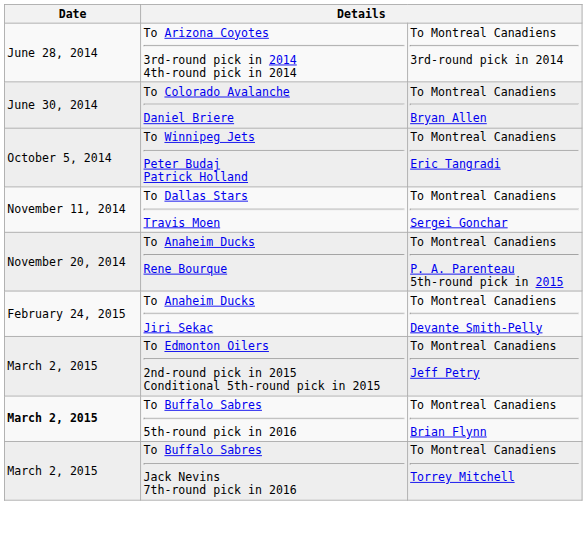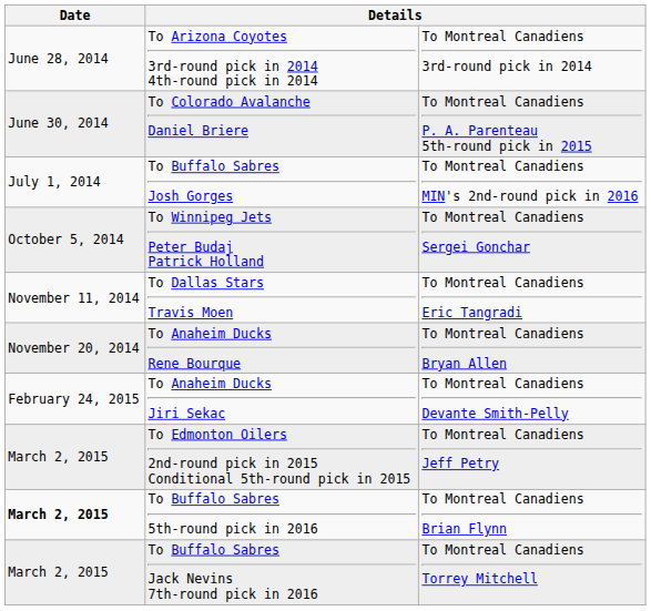To Colorado Avalanche Daniel Briere | column 3: To Montreal Canadiens Bryan Allen -> To Montreal Canadiens P. A. Parenteau 5th-round pick in 2015
+ row: July 1, 2014 | To Buffalo Sabres Josh Gorges | To Montreal Canadiens MIN's 2nd-round pick in 2016
To Winnipeg Jets Peter Budaj Patrick Holland | column 3: To Montreal Canadiens Eric Tangradi -> To Montreal Canadiens Sergei Gonchar
To Dallas Stars Travis Moen | column 3: To Montreal Canadiens Sergei Gonchar -> To Montreal Canadiens Eric Tangradi
To Anaheim Ducks Rene Bourque | column 3: To Montreal Canadiens P. A. Parenteau 5th-round pick in 2015 -> To Montreal Canadiens Bryan Allen
